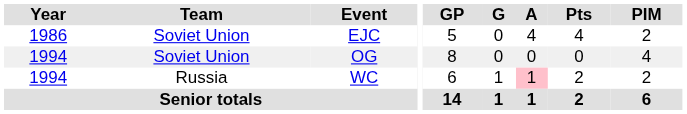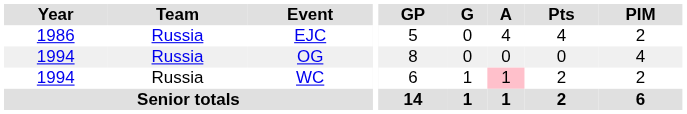EJC | Team: Soviet Union -> Russia
OG | Team: Soviet Union -> Russia
